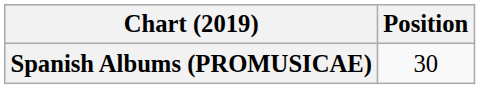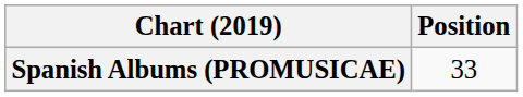Spanish Albums (PROMUSICAE) | Position: 30 -> 33
